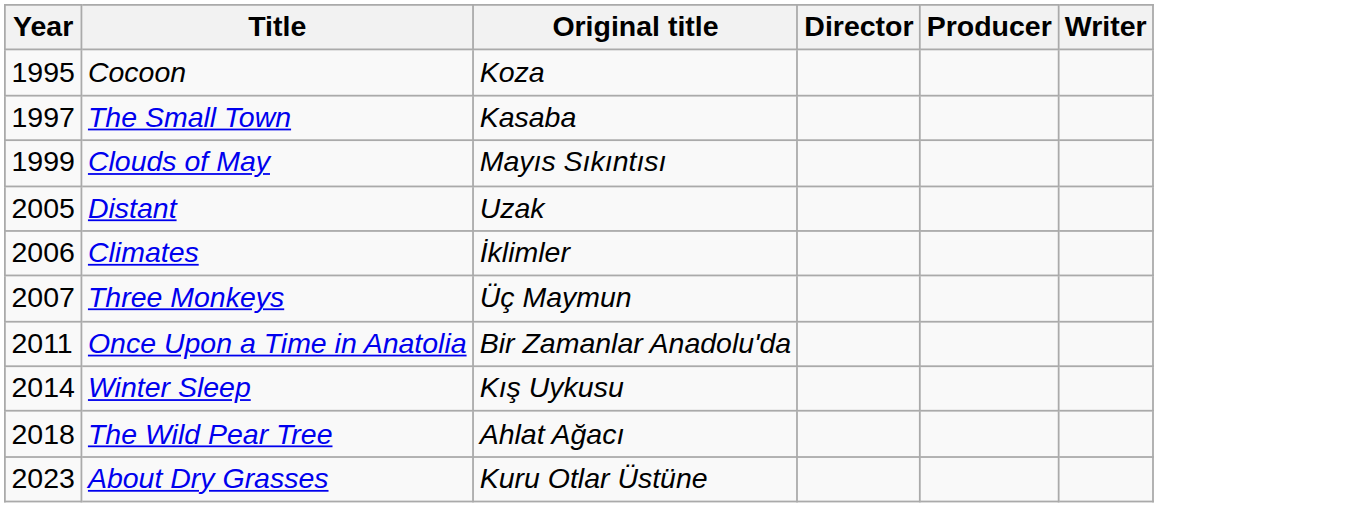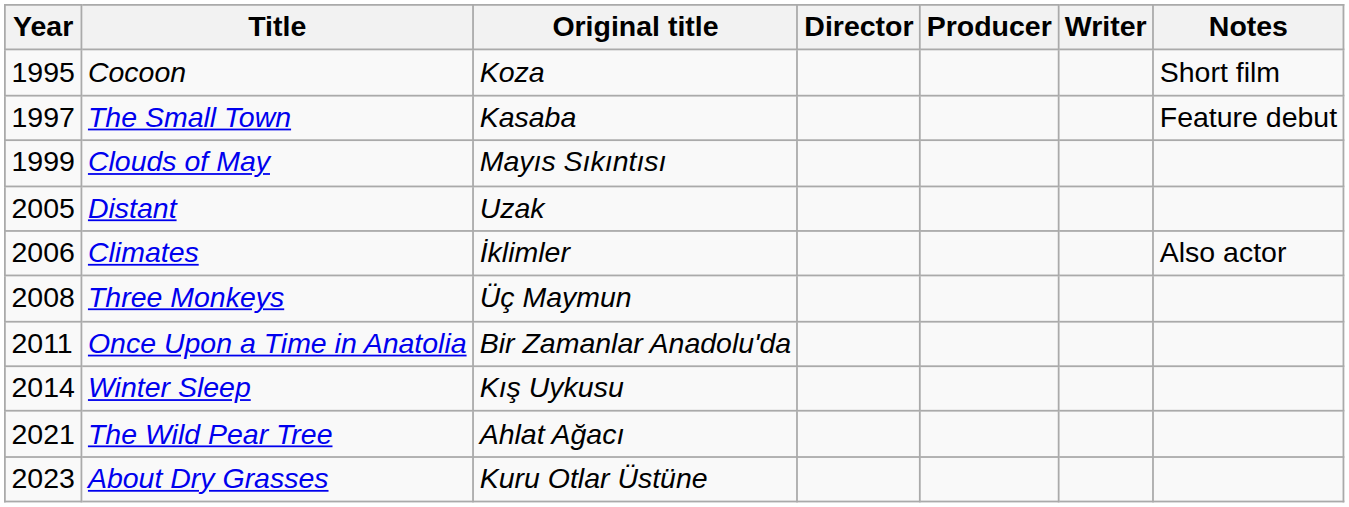+ column: Notes | Short film | Feature debut | Also actor
Three Monkeys | Year: 2007 -> 2008
The Wild Pear Tree | Year: 2018 -> 2021
